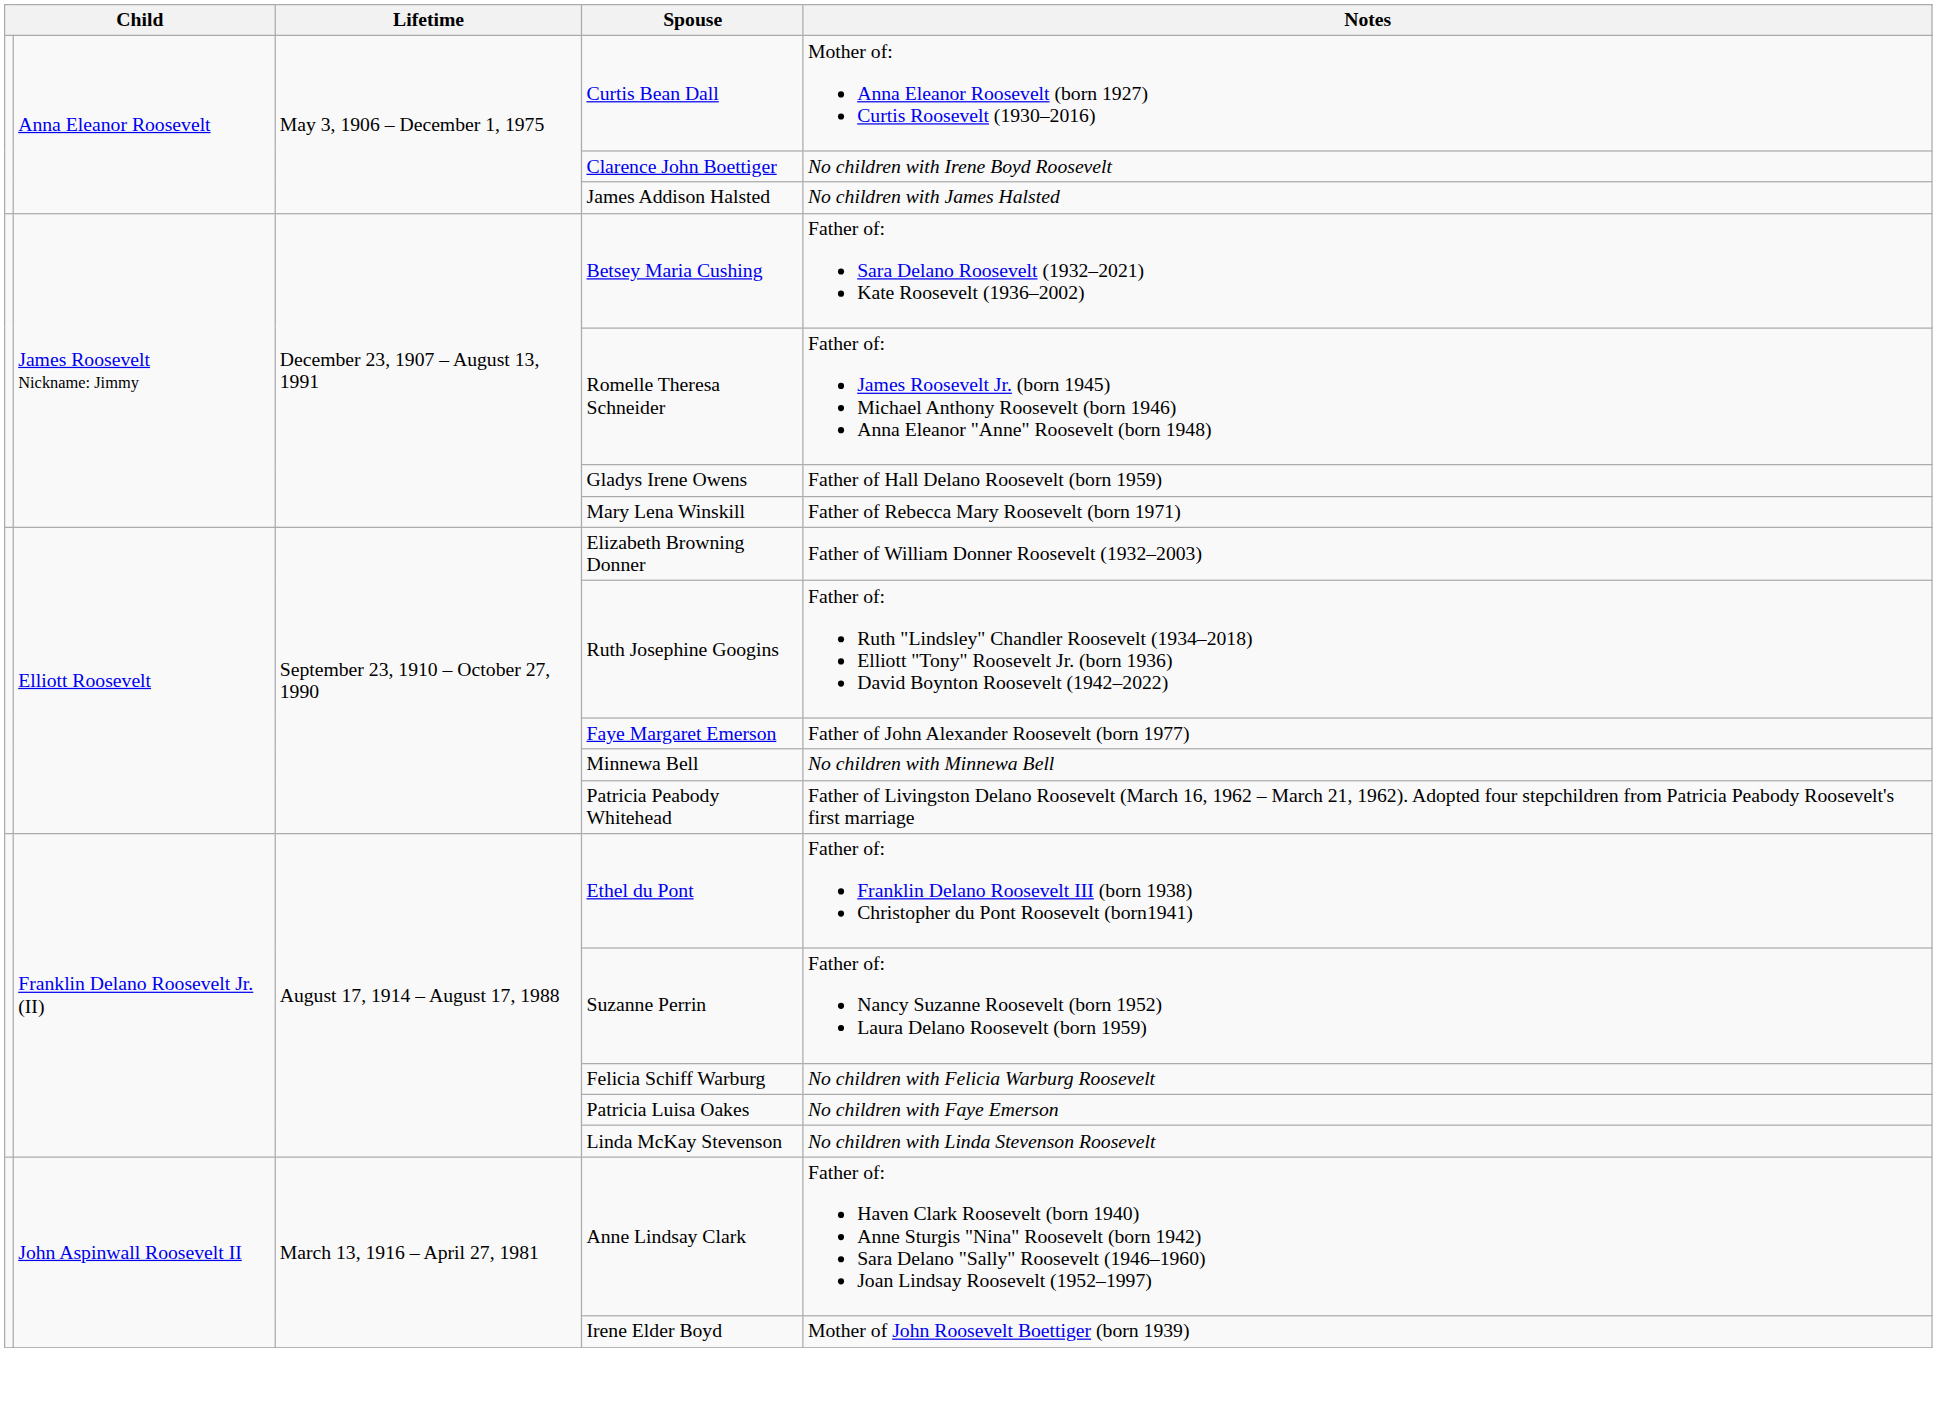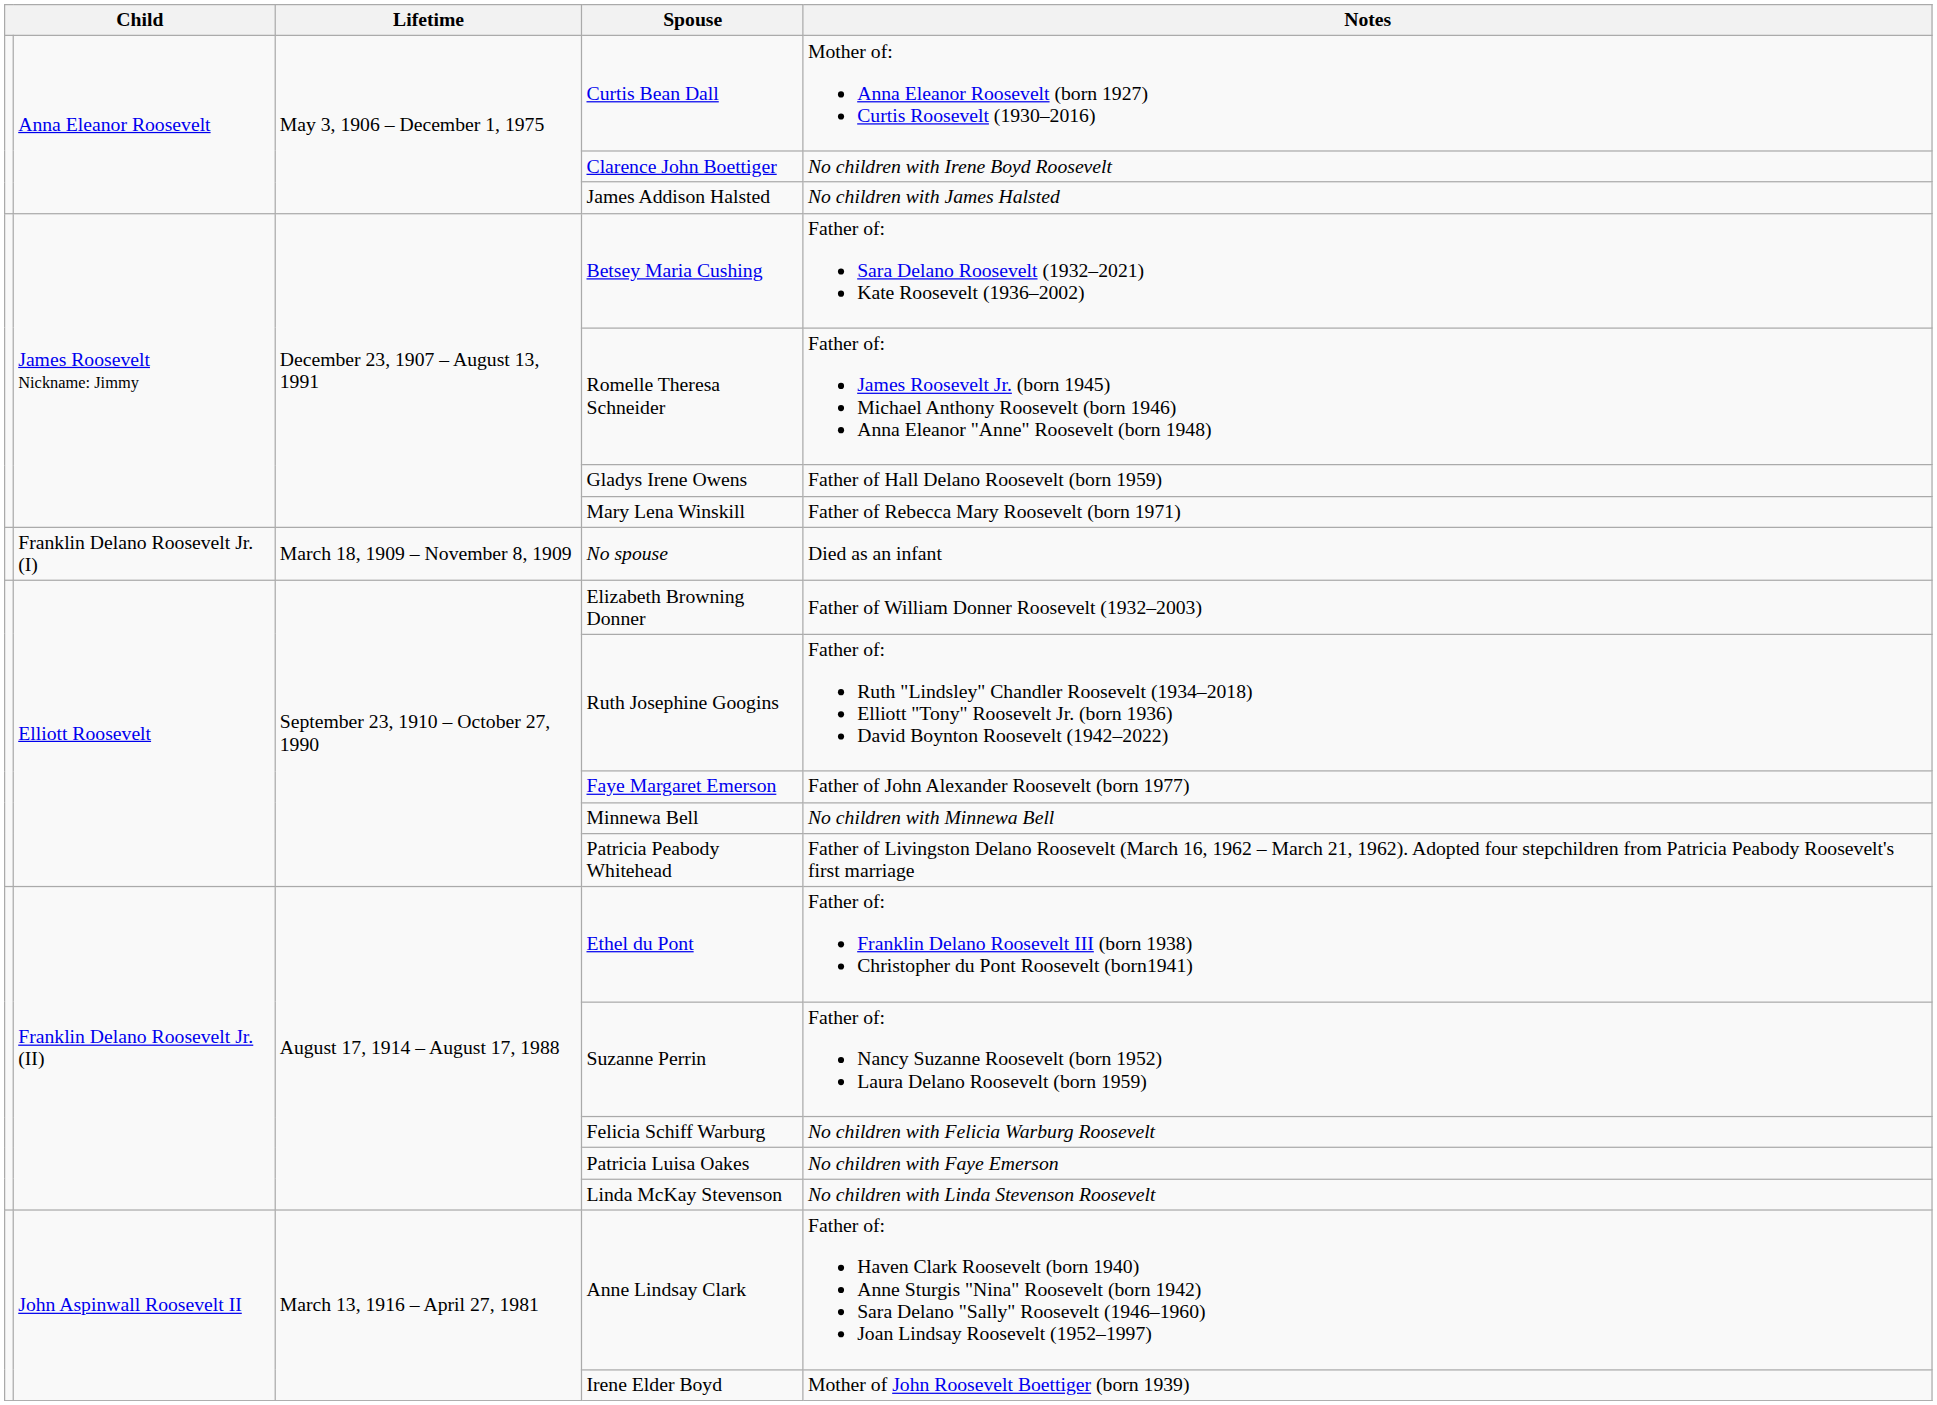+ row: Franklin Delano Roosevelt Jr. (I) | March 18, 1909 – November 8, 1909 | No spouse | Died as an infant
